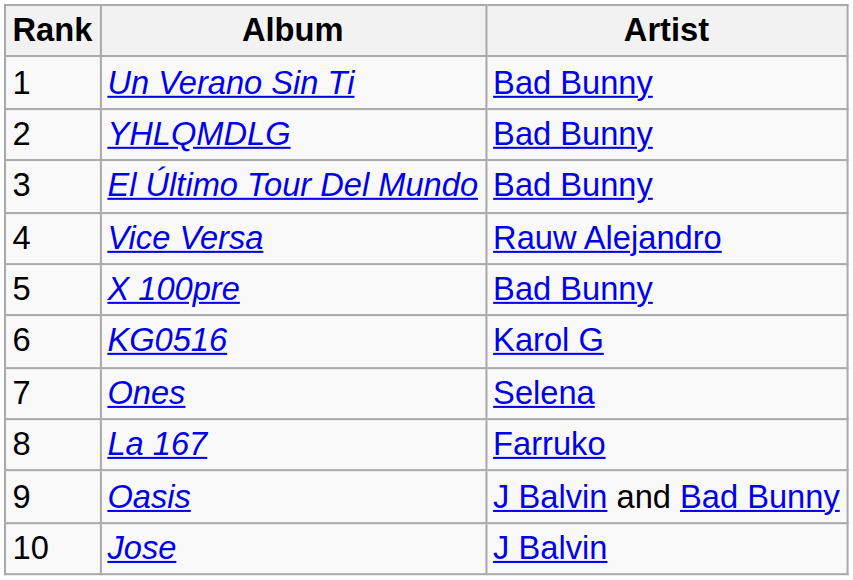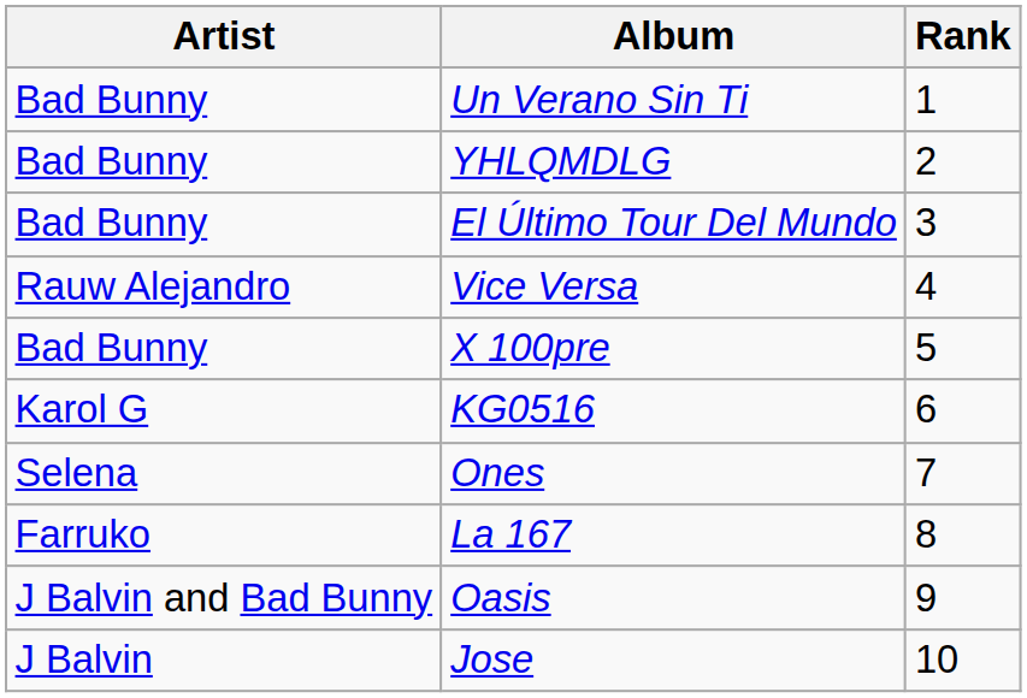columns swapped: Rank <-> Artist
